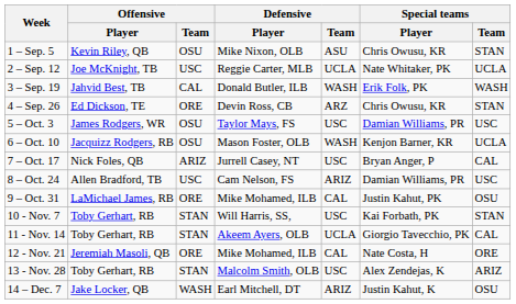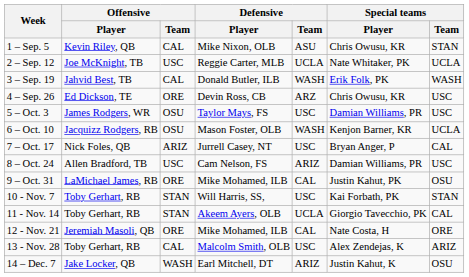1 – Sep. 5 | Offensive / Team: OSU -> CAL
4 – Sep. 26 | Special teams / Team: STAN -> USC
13 - Nov. 28 | Offensive / Team: STAN -> CAL
